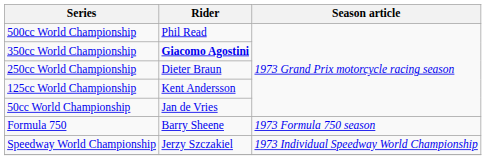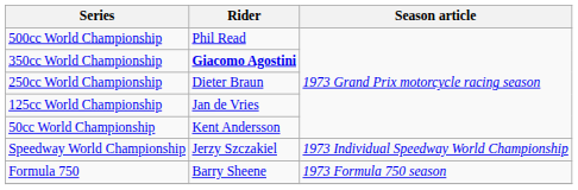125cc World Championship | Rider: Kent Andersson -> Jan de Vries
50cc World Championship | Rider: Jan de Vries -> Kent Andersson
rows swapped: Speedway World Championship <-> Formula 750
